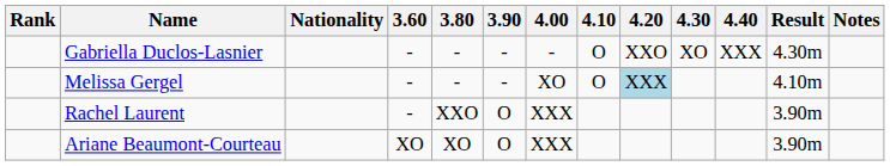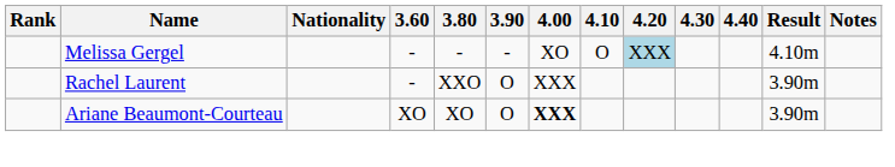- row: Gabriella Duclos-Lasnier | - | - | - | - | O | XXO | XO | XXX | 4.30m
Ariane Beaumont-Courteau | 4.00: normal -> bold
